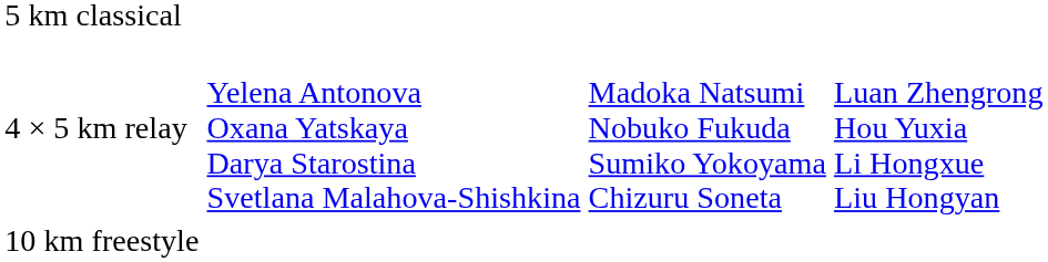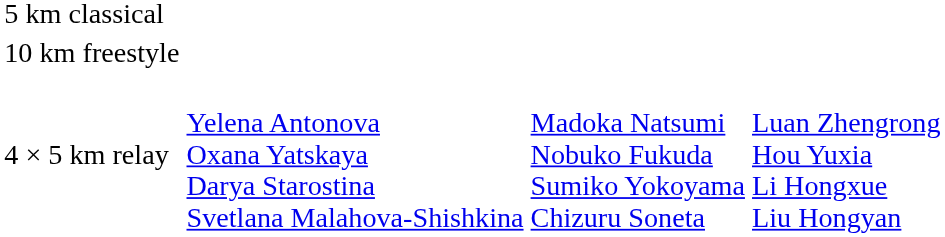rows swapped: 10 km freestyle <-> 4 × 5 km relay
